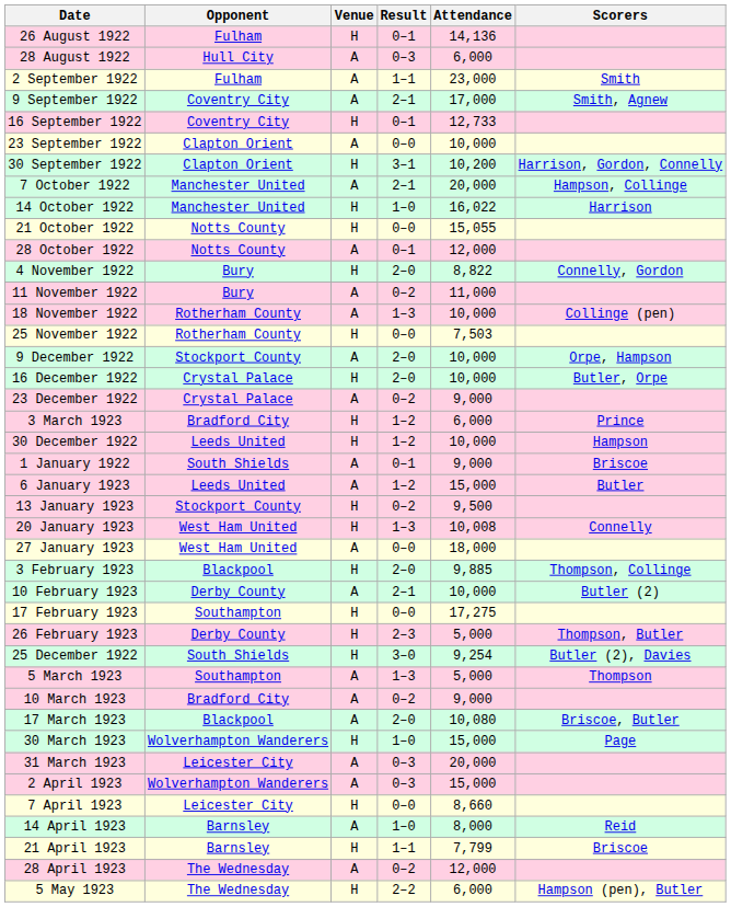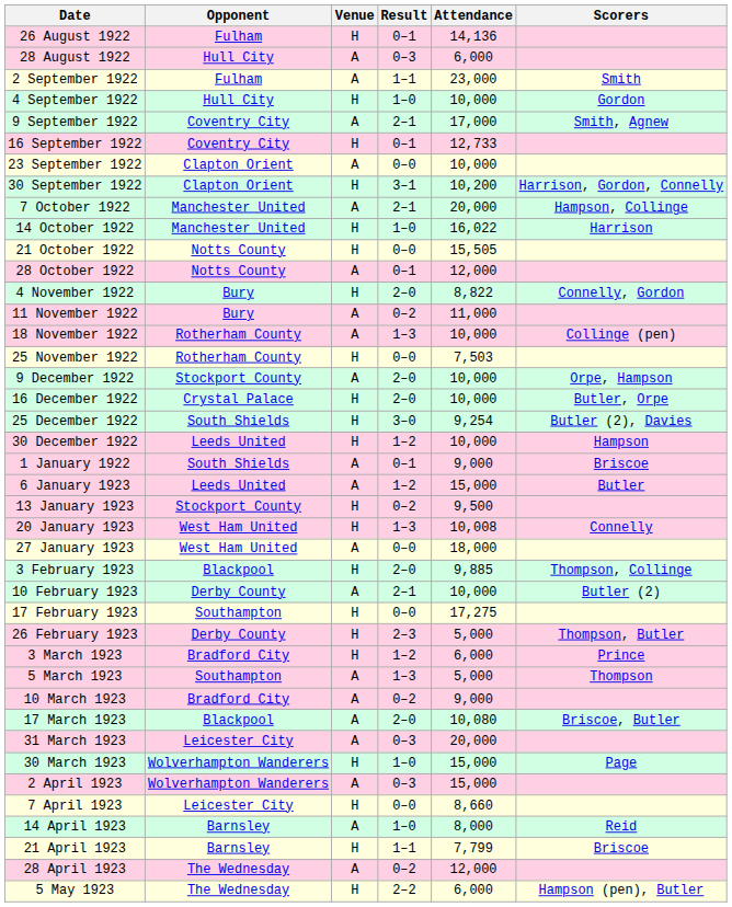+ row: 4 September 1922 | Hull City | H | 1–0 | 10,000 | Gordon
21 October 1922 | Attendance: 15,055 -> 15,505
- row: 23 December 1922 | Crystal Palace | A | 0–2 | 9,000
rows swapped: 25 December 1922 <-> 3 March 1923
rows swapped: 30 March 1923 <-> 31 March 1923
